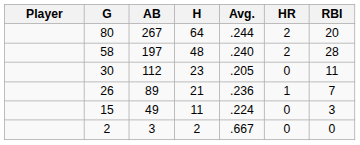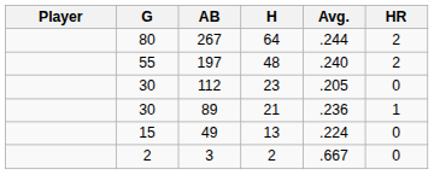- column: RBI | 20 | 28 | 11 | 7 | 3 | 0
197 | G: 58 -> 55
89 | G: 26 -> 30
49 | H: 11 -> 13
